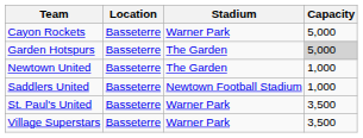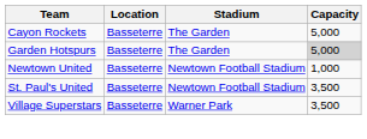Cayon Rockets | Stadium: Warner Park -> The Garden
Newtown United | Stadium: The Garden -> Newtown Football Stadium
- row: Saddlers United | Basseterre | Newtown Football Stadium | 1,000
St. Paul's United | Stadium: Warner Park -> Newtown Football Stadium
